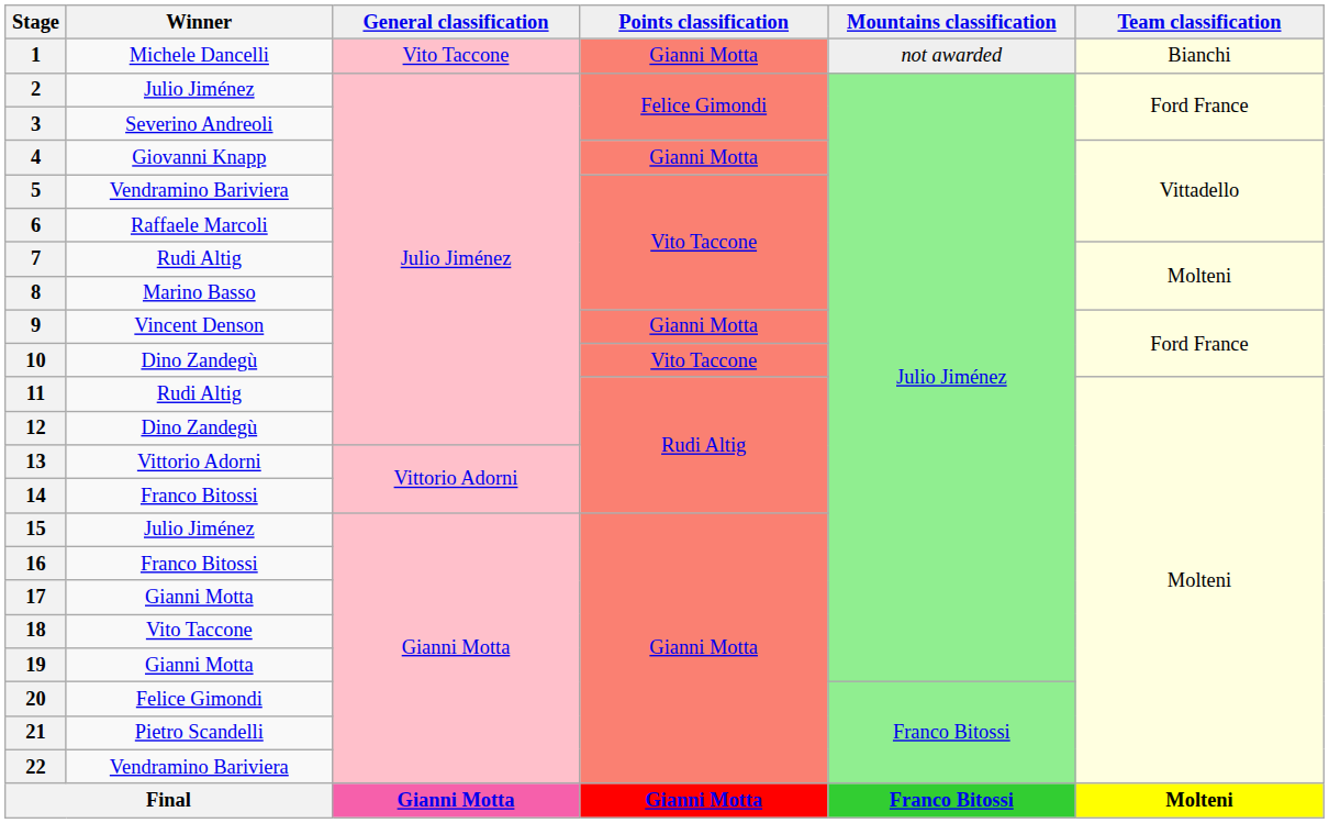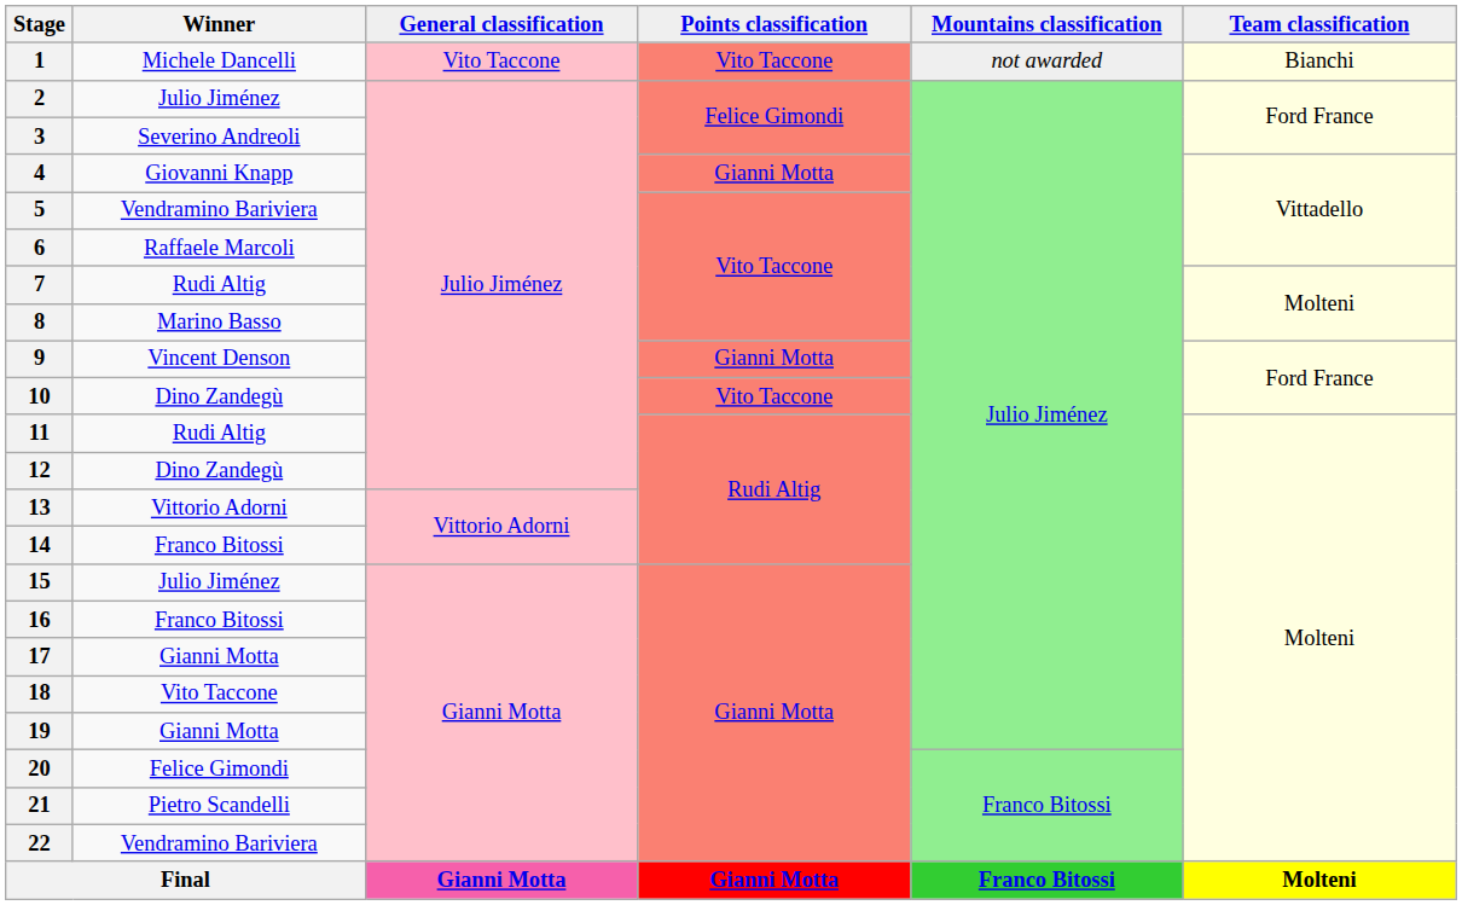1 | Points classification: Gianni Motta -> Vito Taccone
